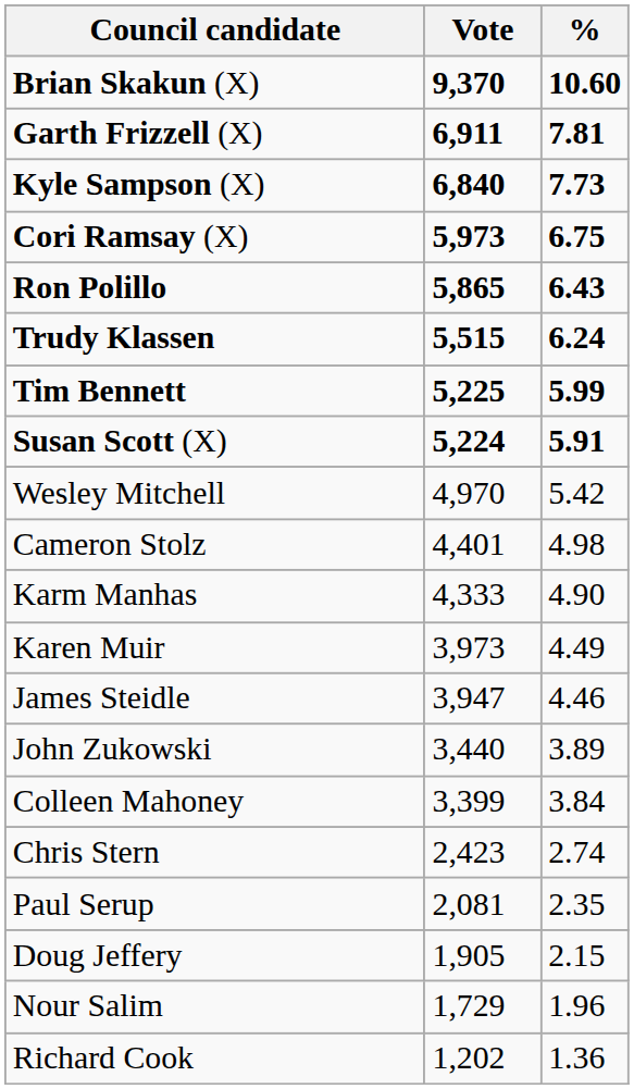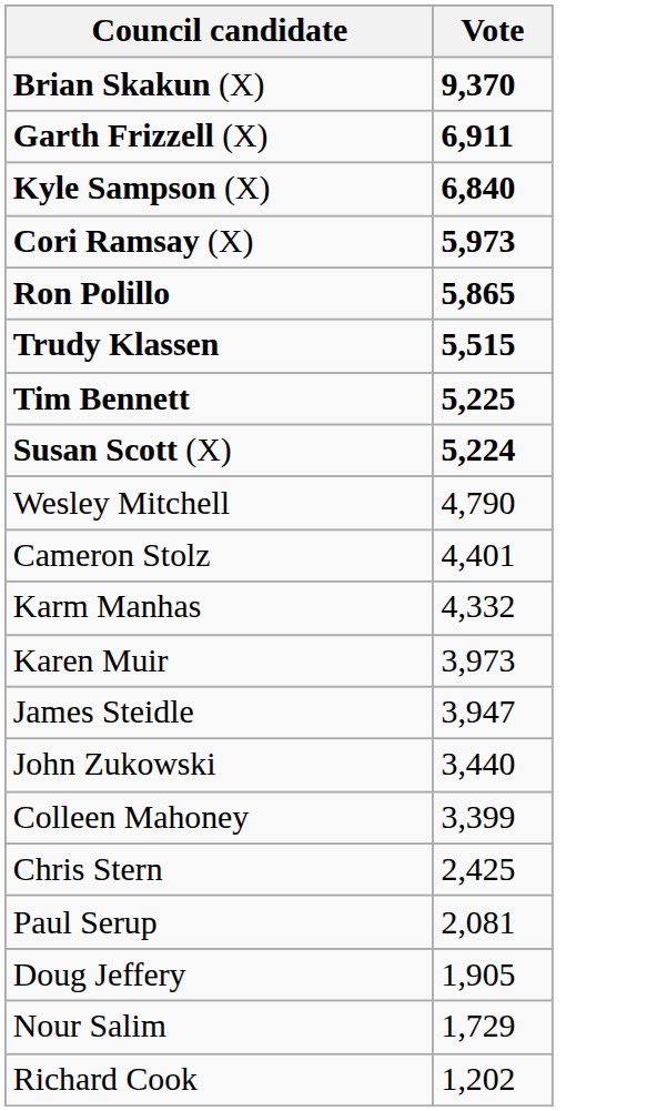- column: % | 10.60 | 7.81 | 7.73 | 6.75 | 6.43 | 6.24 | 5.99 | 5.91 | 5.42 | 4.98 | 4.90 | 4.49 | 4.46 | 3.89 | 3.84 | 2.74 | 2.35 | 2.15 | 1.96 | 1.36
Wesley Mitchell | Vote: 4,970 -> 4,790
Karm Manhas | Vote: 4,333 -> 4,332
Chris Stern | Vote: 2,423 -> 2,425
